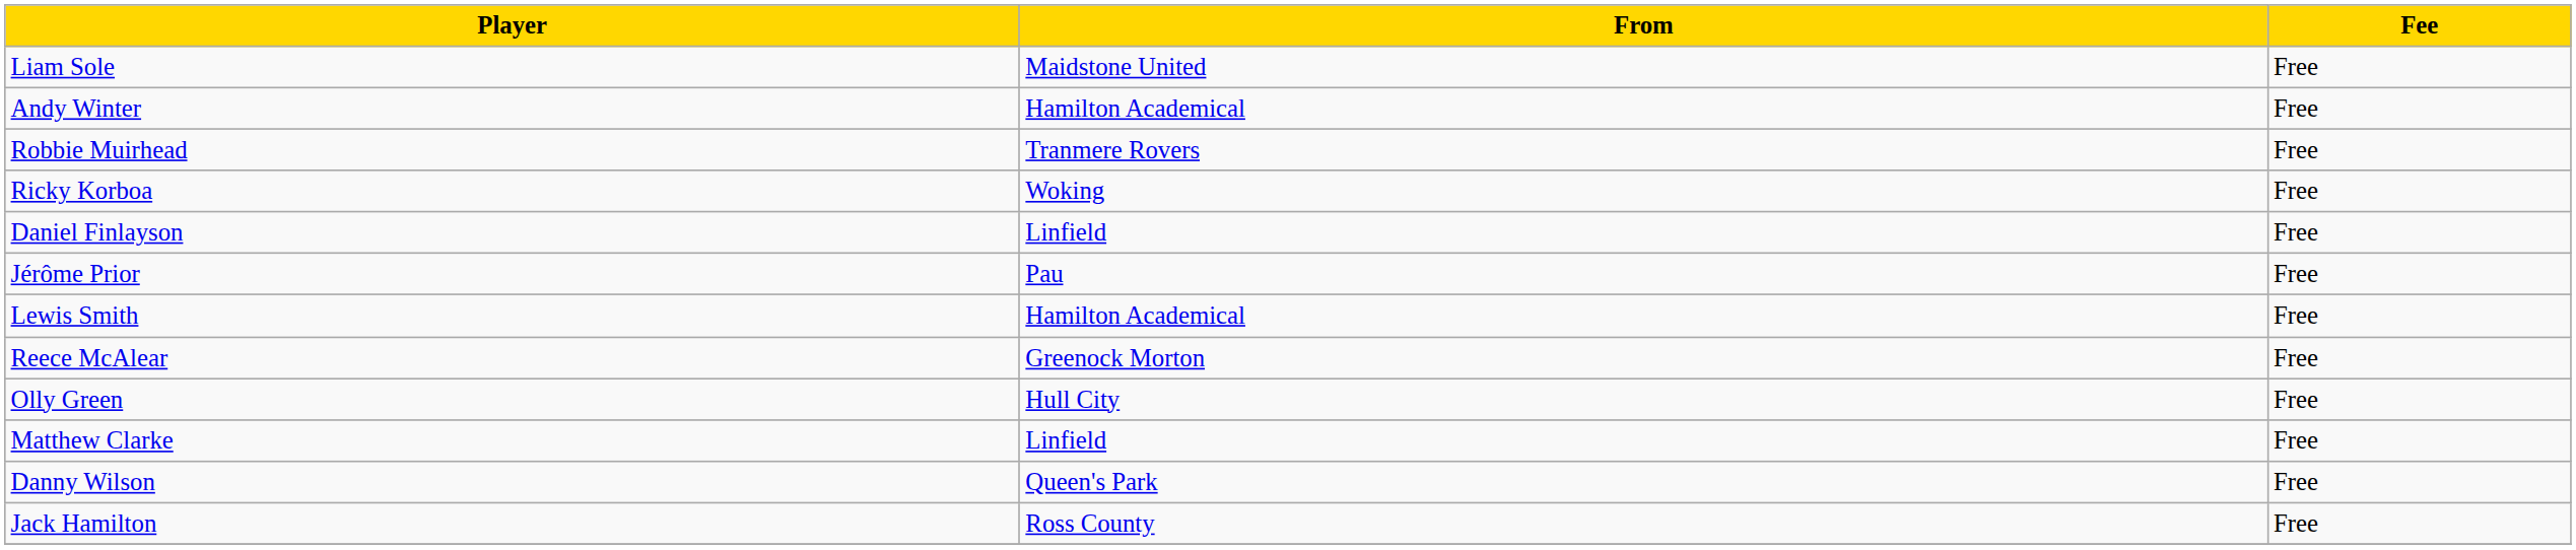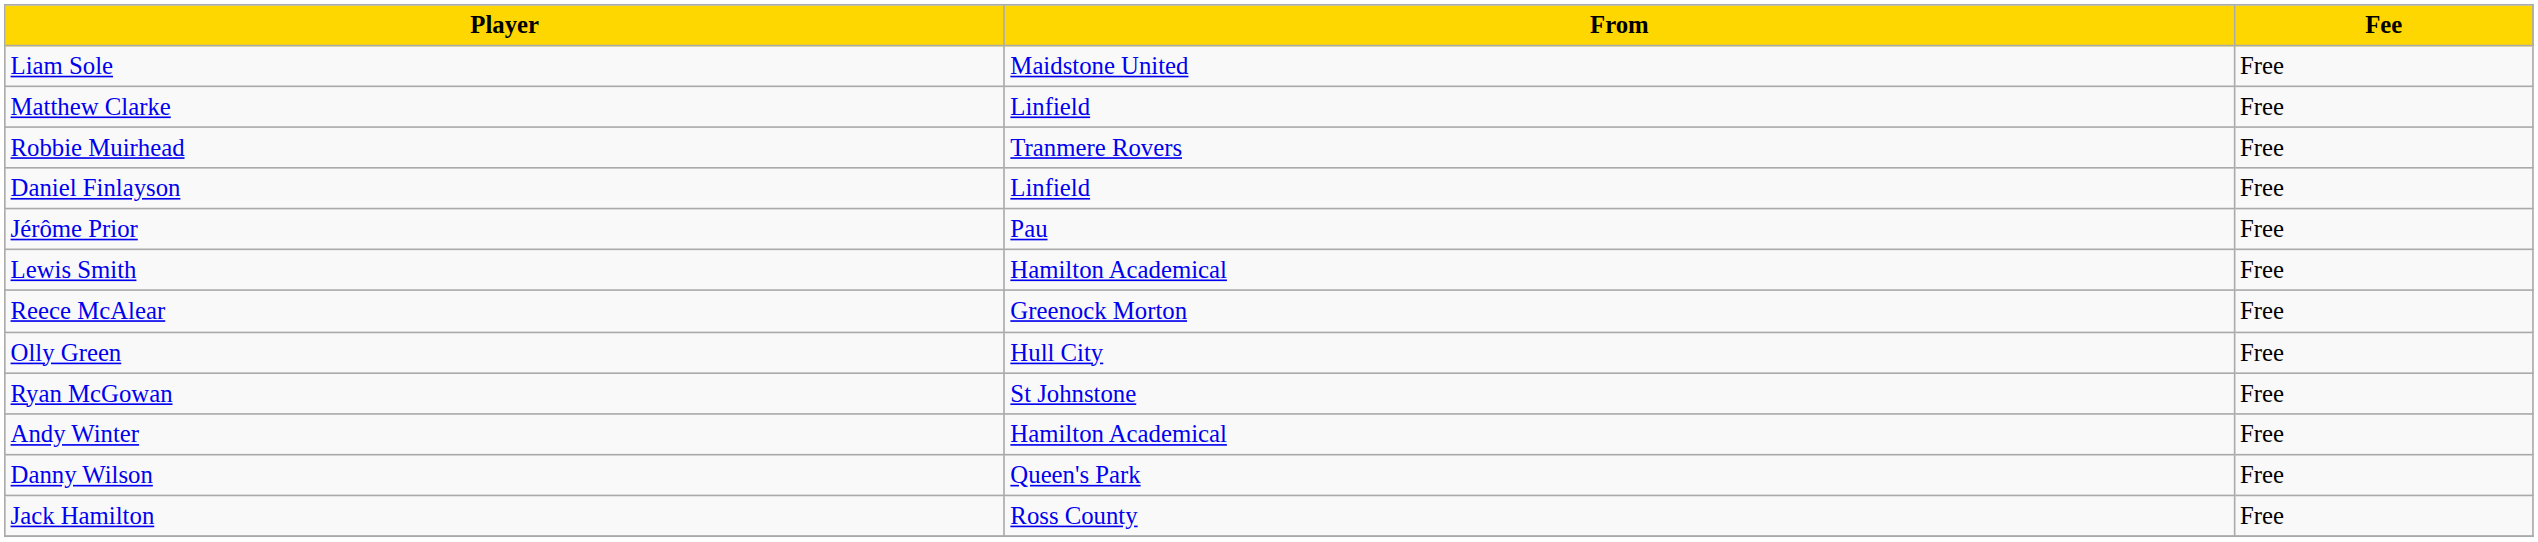rows swapped: Matthew Clarke <-> Andy Winter
- row: Ricky Korboa | Woking | Free
+ row: Ryan McGowan | St Johnstone | Free
